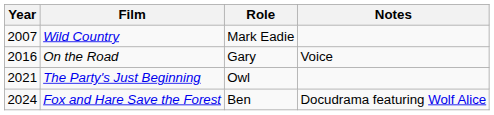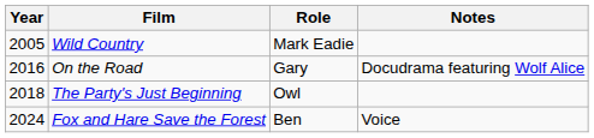Wild Country | Year: 2007 -> 2005
On the Road | Notes: Voice -> Docudrama featuring Wolf Alice
The Party's Just Beginning | Year: 2021 -> 2018
Fox and Hare Save the Forest | Notes: Docudrama featuring Wolf Alice -> Voice
